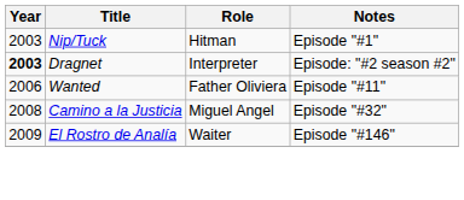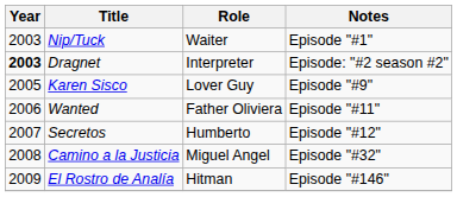Nip/Tuck | Role: Hitman -> Waiter
+ row: 2005 | Karen Sisco | Lover Guy | Episode "#9"
+ row: 2007 | Secretos | Humberto | Episode "#12"
El Rostro de Analía | Role: Waiter -> Hitman
